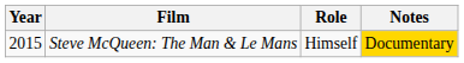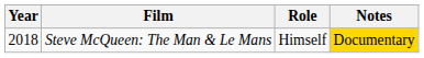Steve McQueen: The Man & Le Mans | Year: 2015 -> 2018
